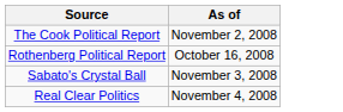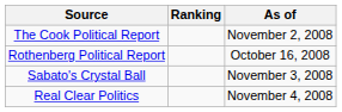+ column: Ranking
